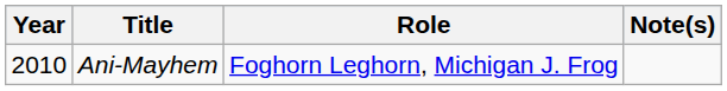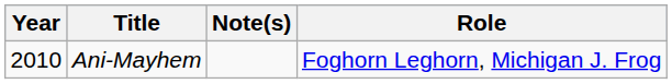columns swapped: Role <-> Note(s)
